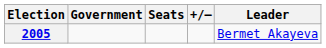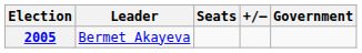columns swapped: Leader <-> Government
